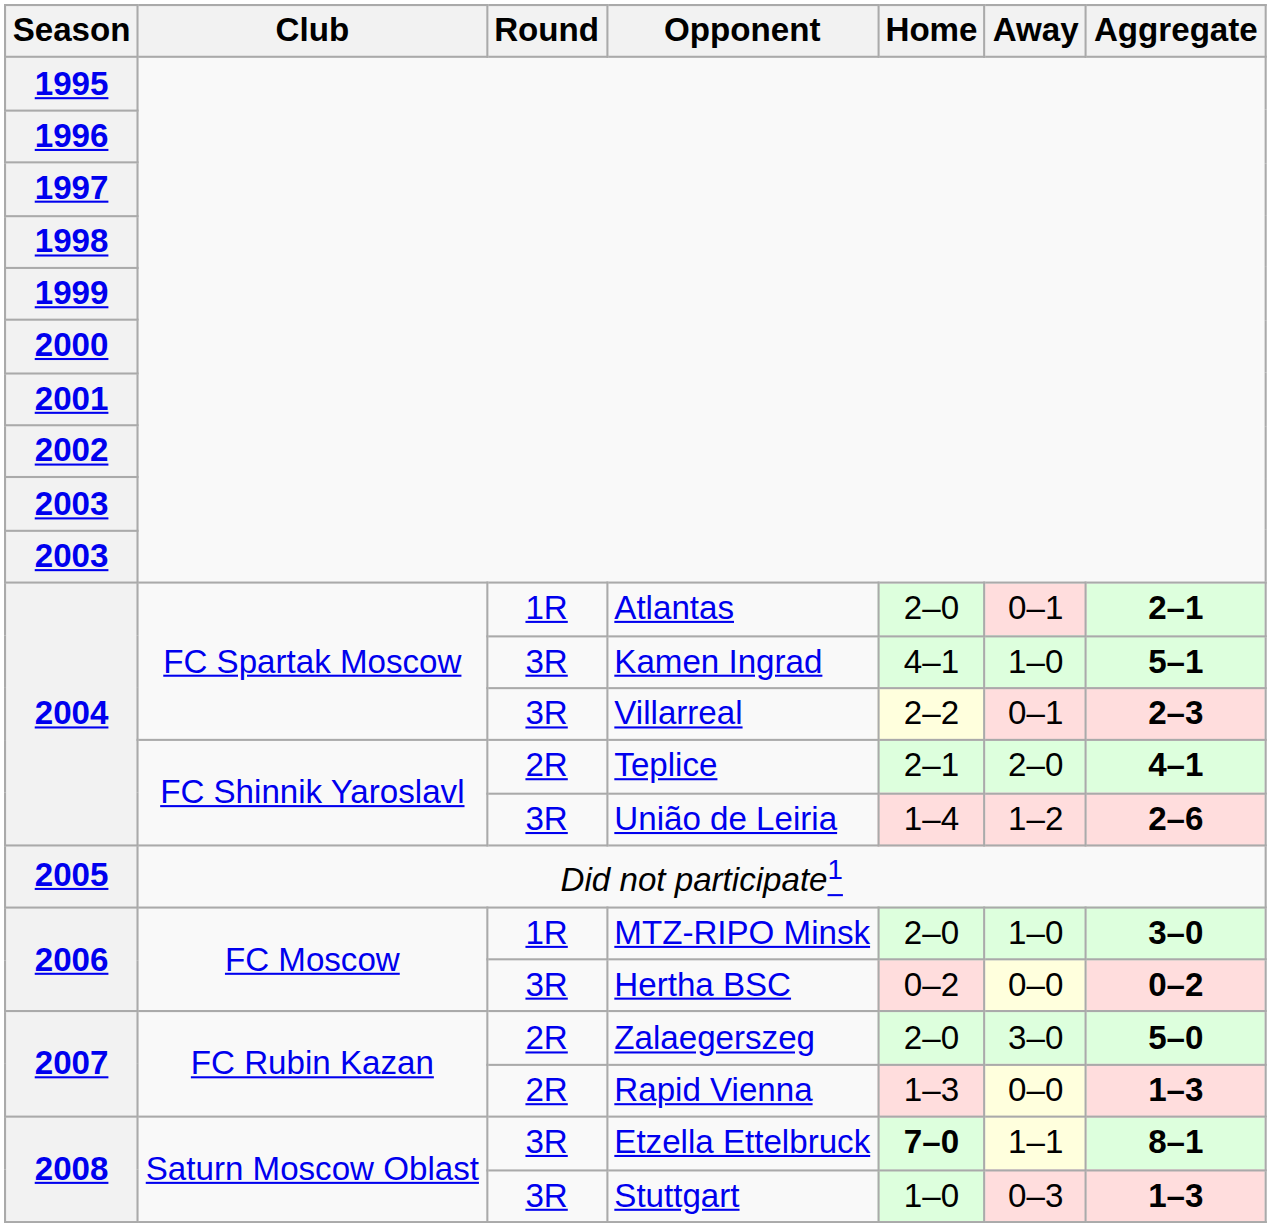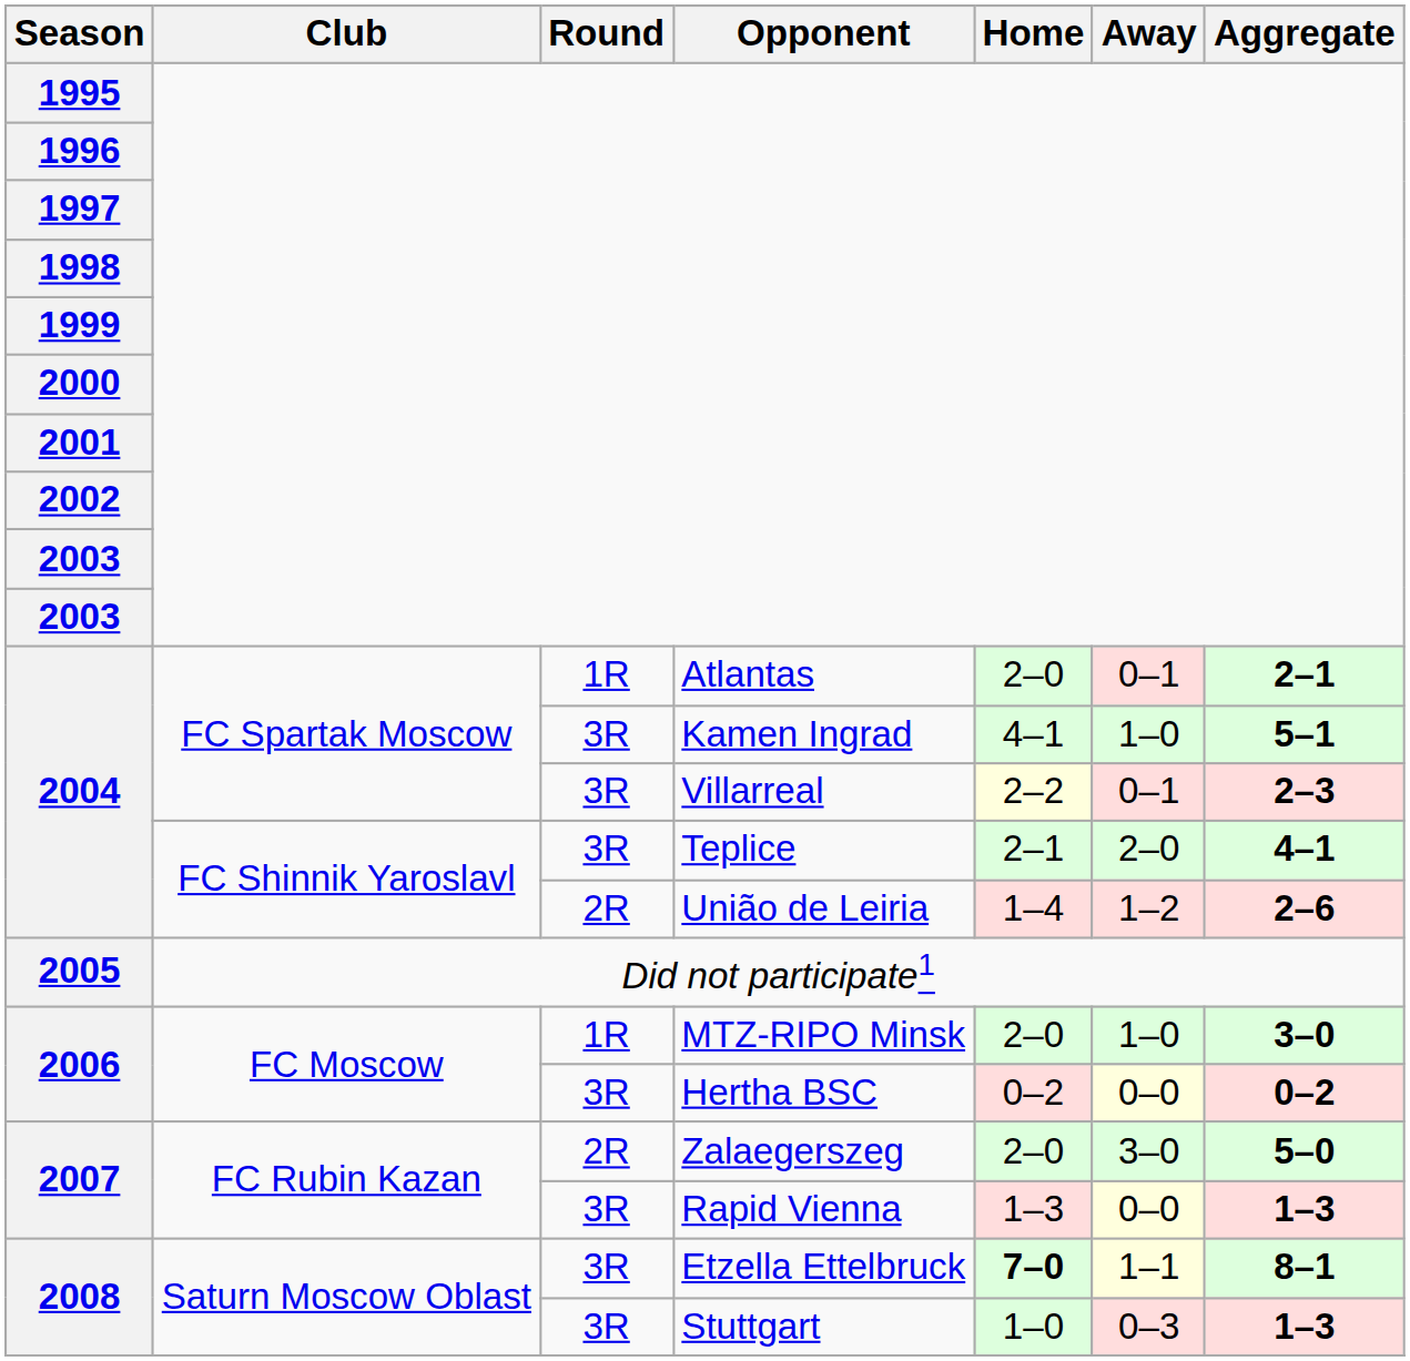Teplice | Round: 2R -> 3R
União de Leiria | Round: 3R -> 2R
Rapid Vienna | Round: 2R -> 3R
